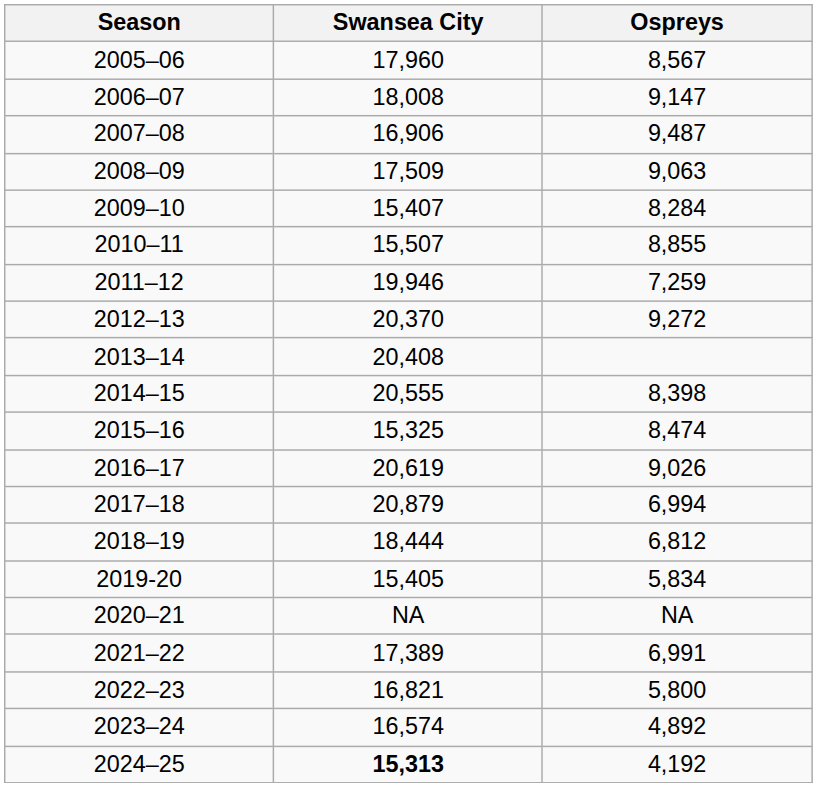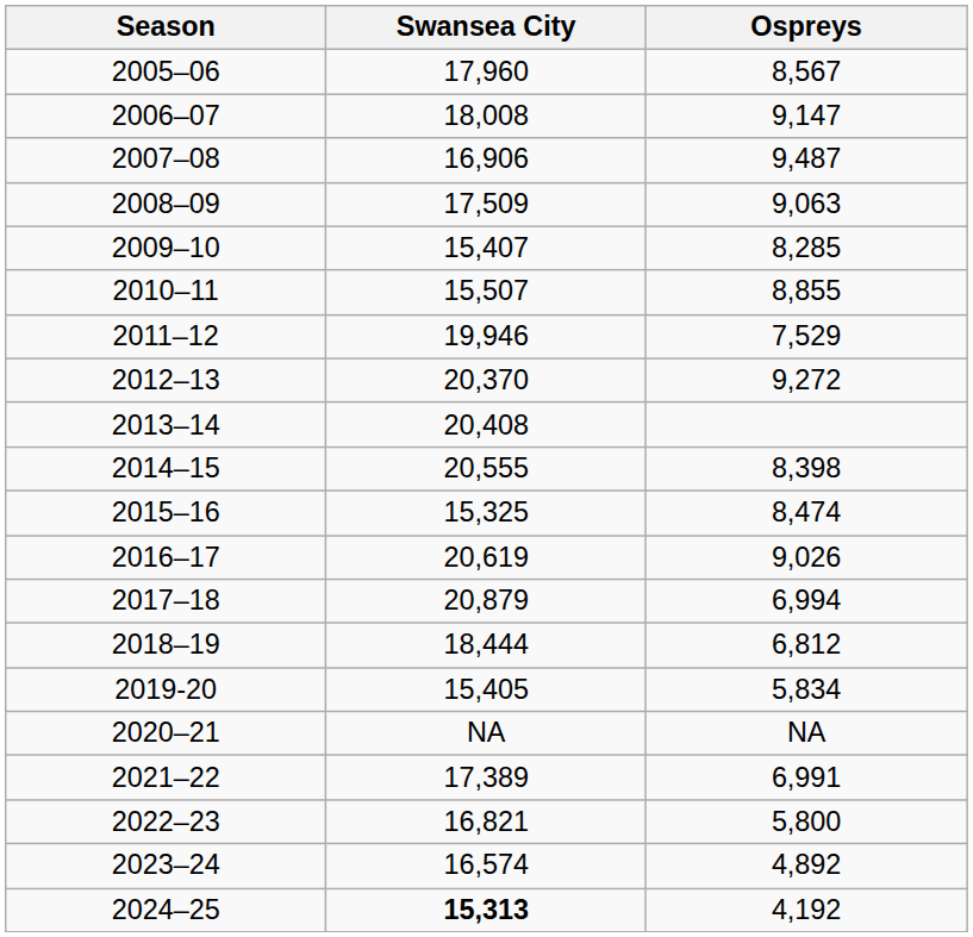2009–10 | Ospreys: 8,284 -> 8,285
2011–12 | Ospreys: 7,259 -> 7,529
